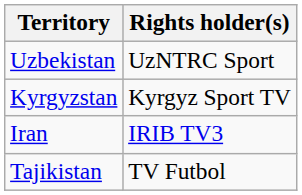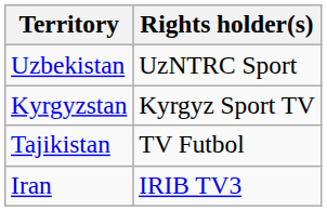rows swapped: Tajikistan <-> Iran
